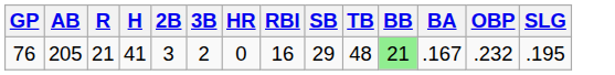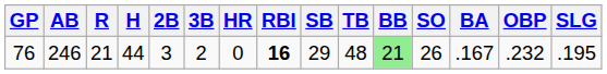+ column: SO | 26
76 | AB: 205 -> 246
76 | H: 41 -> 44
76 | RBI: normal -> bold
